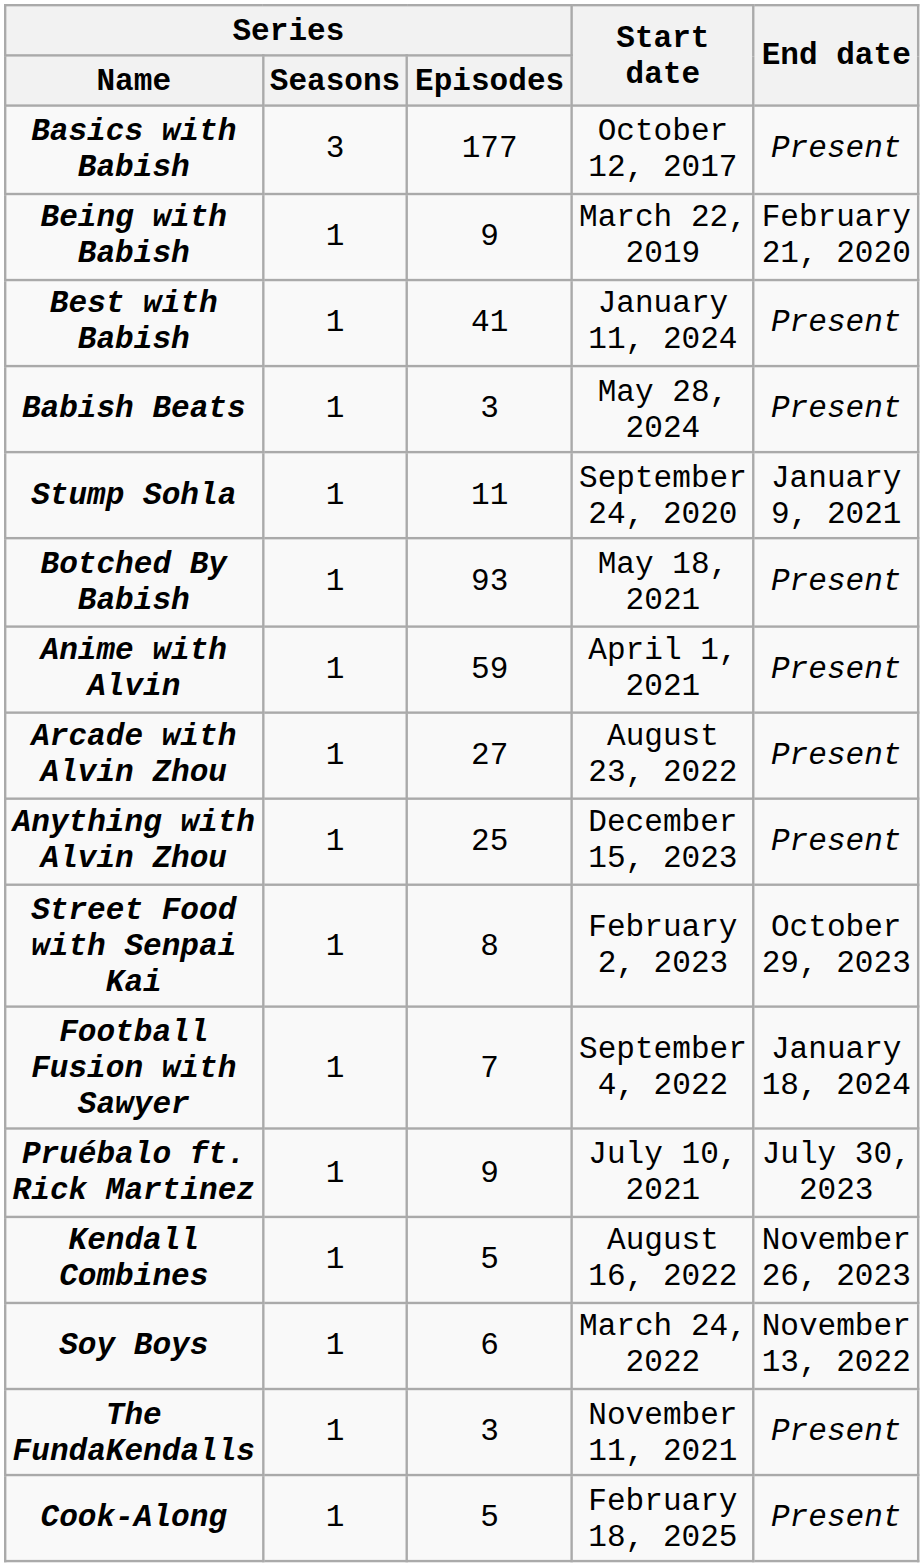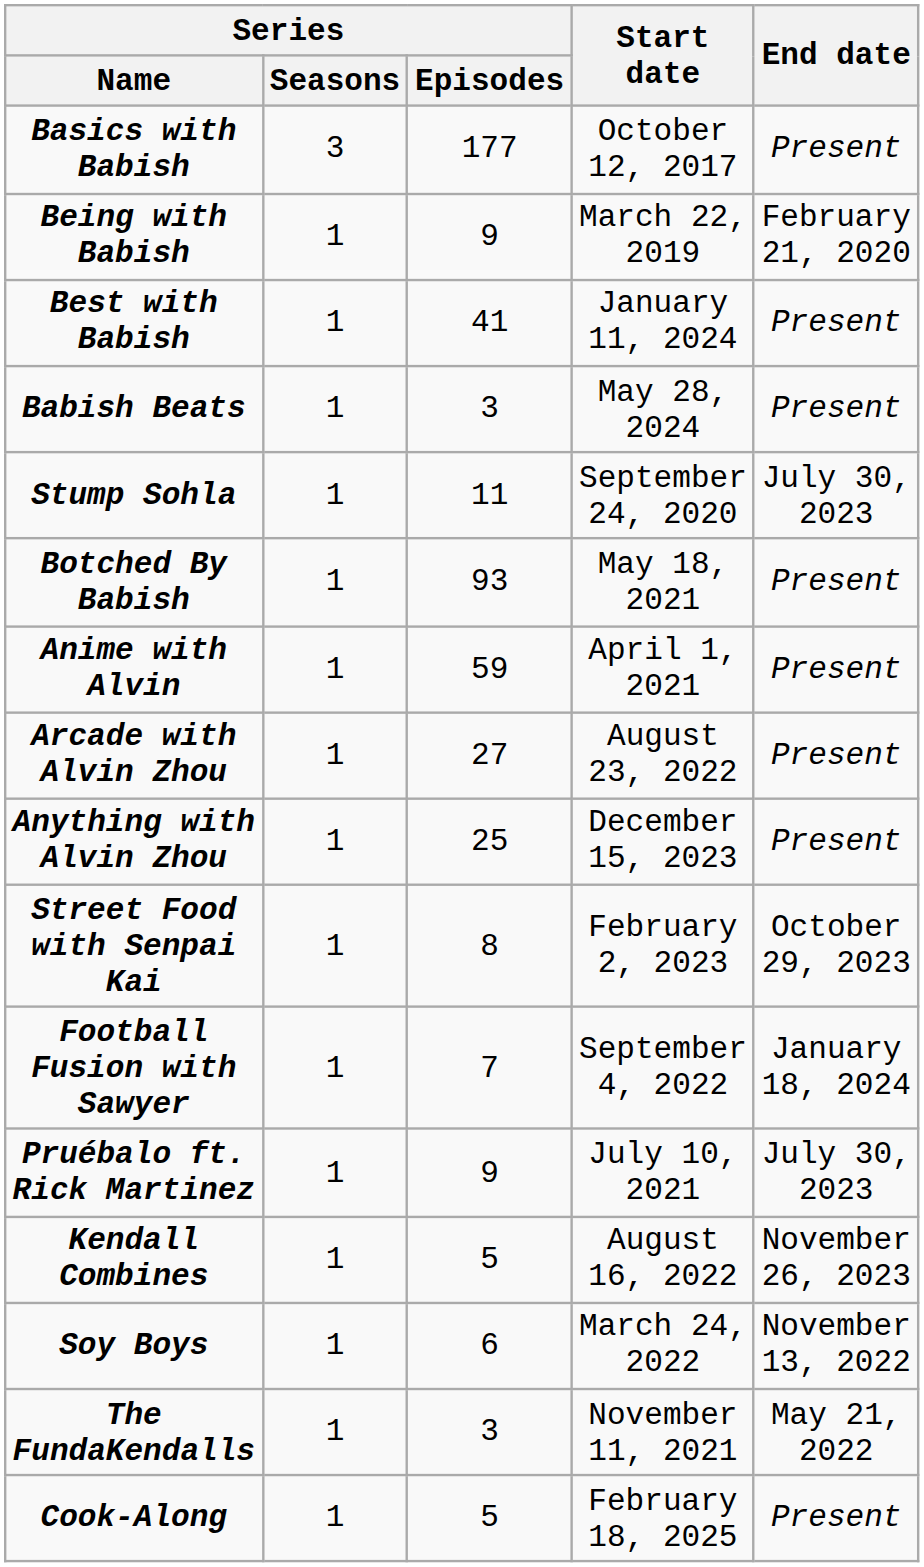Stump Sohla | End date: January 9, 2021 -> July 30, 2023
The FundaKendalls | End date: Present -> May 21, 2022
